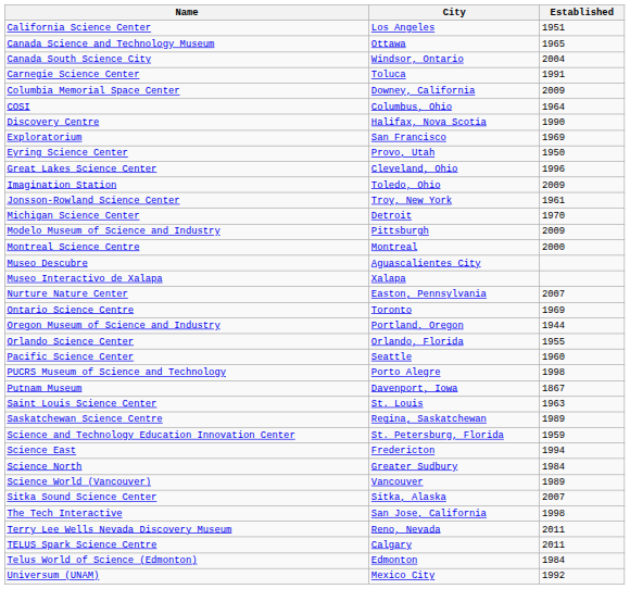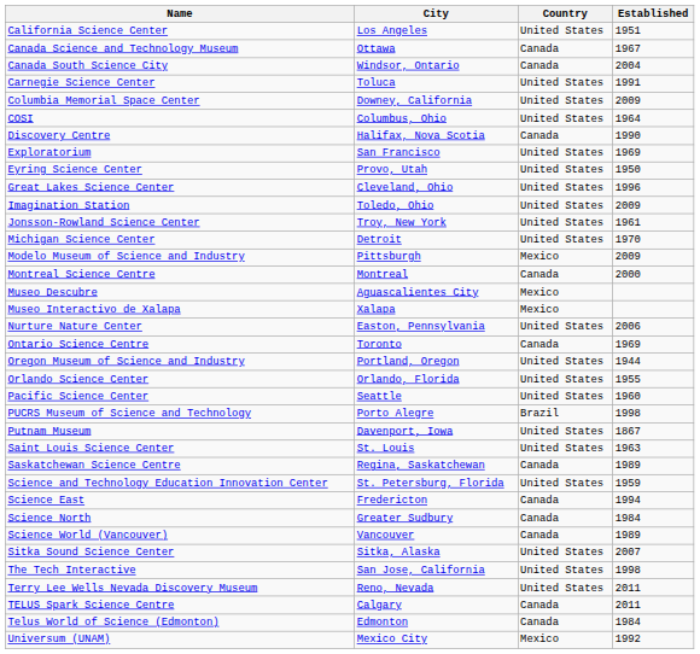+ column: Country | United States | Canada | Canada | United States | United States | United States | Canada | United States | United States | United States | United States | United States | United States | Mexico | Canada | Mexico | Mexico | United States | Canada | United States | United States | United States | Brazil | United States | United States | Canada | United States | Canada | Canada | Canada | United States | United States | United States | Canada | Canada | Mexico
Canada Science and Technology Museum | Established: 1965 -> 1967
Nurture Nature Center | Established: 2007 -> 2006
